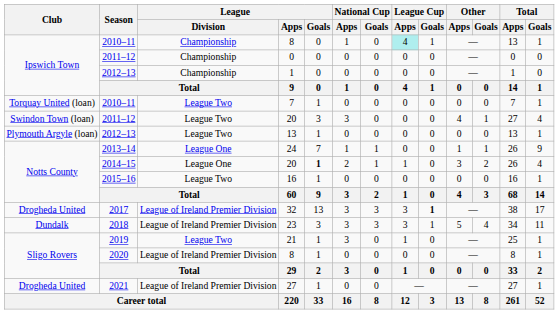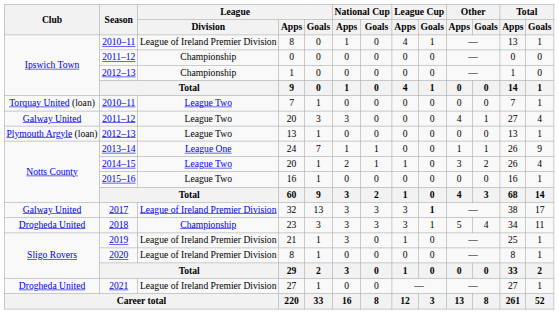2010–11 / 8 | League / Division: Championship -> League of Ireland Premier Division
2010–11 / 8 | League Cup / Apps: paleturquoise background -> no background
2011–12 / 20 | Club: Swindon Town (loan) -> Galway United
2014–15 / 20 | League / Division: League One -> League Two
2014–15 / 20 | League / Goals: bold -> normal
32 | Club: Drogheda United -> Galway United
23 | Club: Dundalk -> Drogheda United
23 | League / Division: League of Ireland Premier Division -> Championship
21 | League / Division: League Two -> League of Ireland Premier Division
